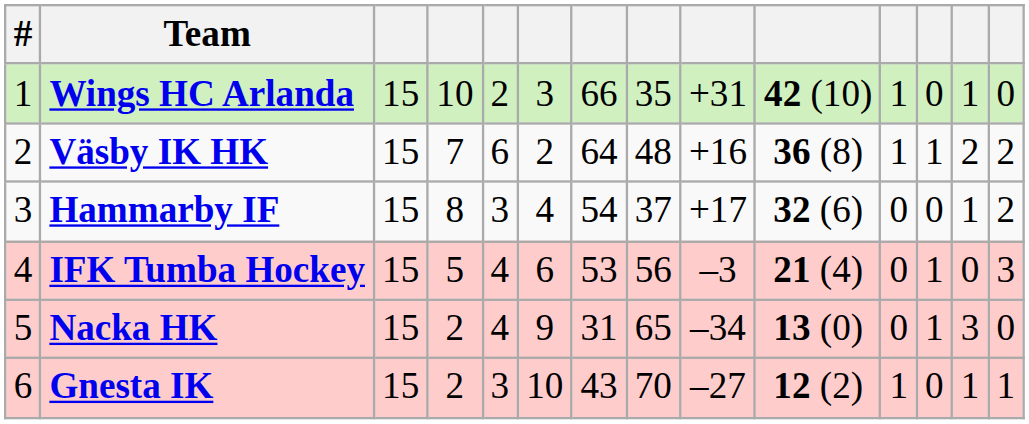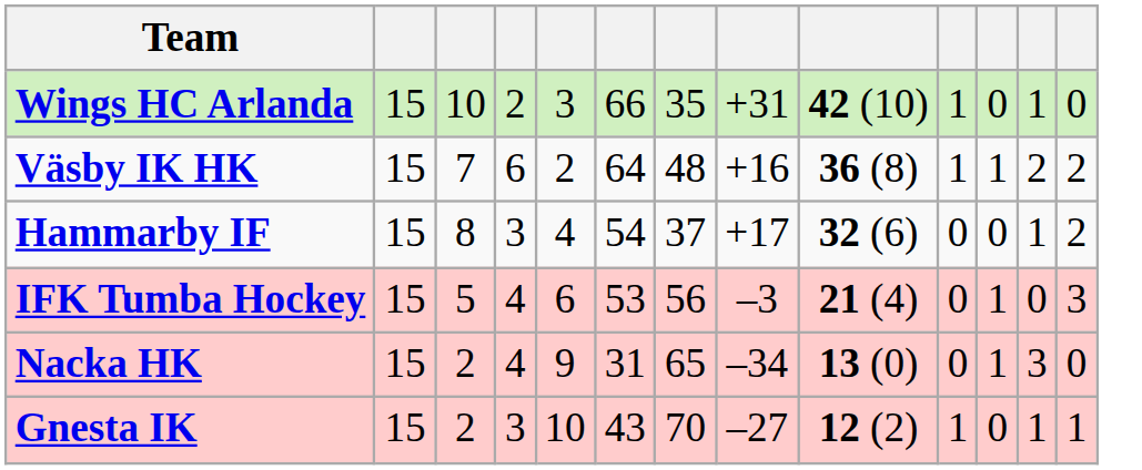- column: # | 1 | 2 | 3 | 4 | 5 | 6
